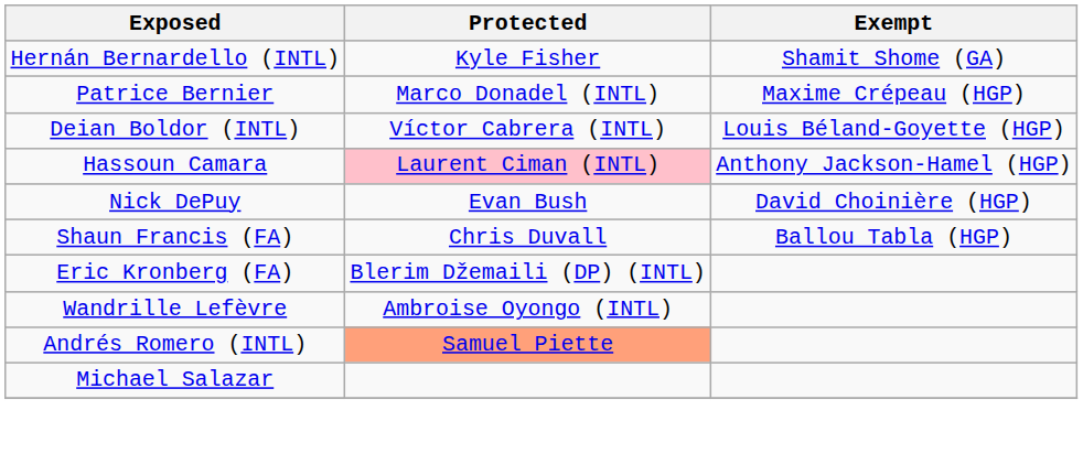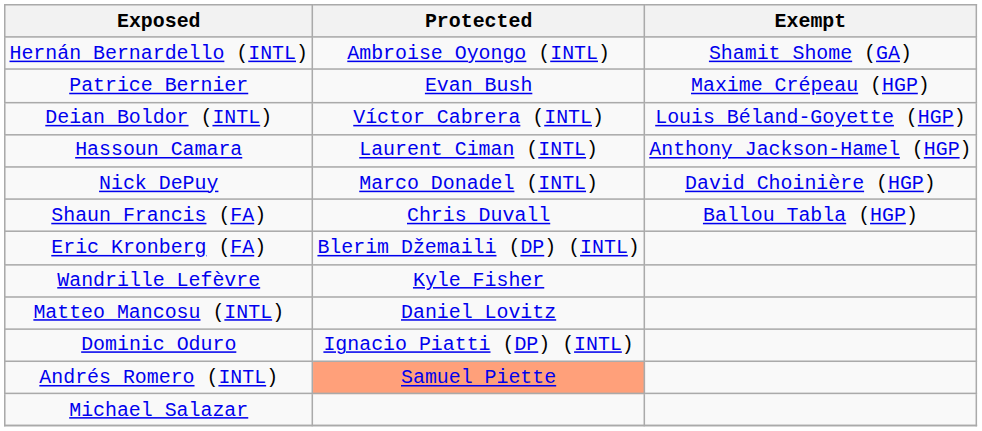Hernán Bernardello (INTL) | Protected: Kyle Fisher -> Ambroise Oyongo (INTL)
Patrice Bernier | Protected: Marco Donadel (INTL) -> Evan Bush
Hassoun Camara | Protected: pink background -> no background
Nick DePuy | Protected: Evan Bush -> Marco Donadel (INTL)
Wandrille Lefèvre | Protected: Ambroise Oyongo (INTL) -> Kyle Fisher
+ row: Matteo Mancosu (INTL) | Daniel Lovitz
+ row: Dominic Oduro | Ignacio Piatti (DP) (INTL)
